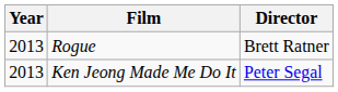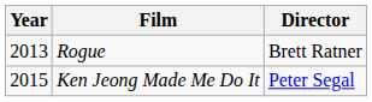Ken Jeong Made Me Do It | Year: 2013 -> 2015
